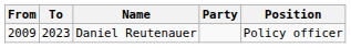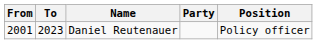Daniel Reutenauer | From: 2009 -> 2001
